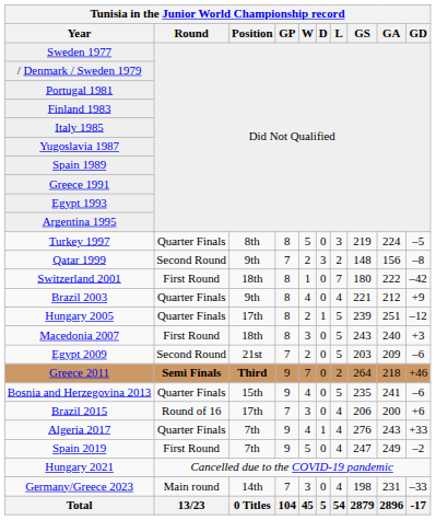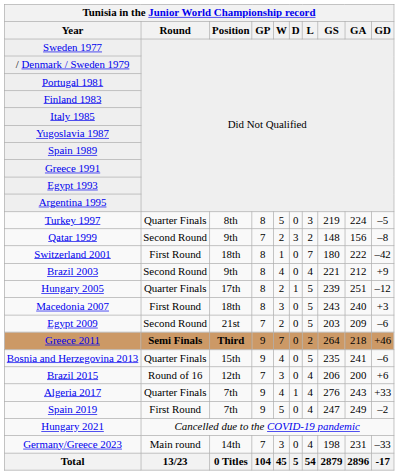Brazil 2003 | Tunisia in the Junior World Championship record / Round: Quarter Finals -> Second Round
Brazil 2015 | Tunisia in the Junior World Championship record / Position: 17th -> 12th
